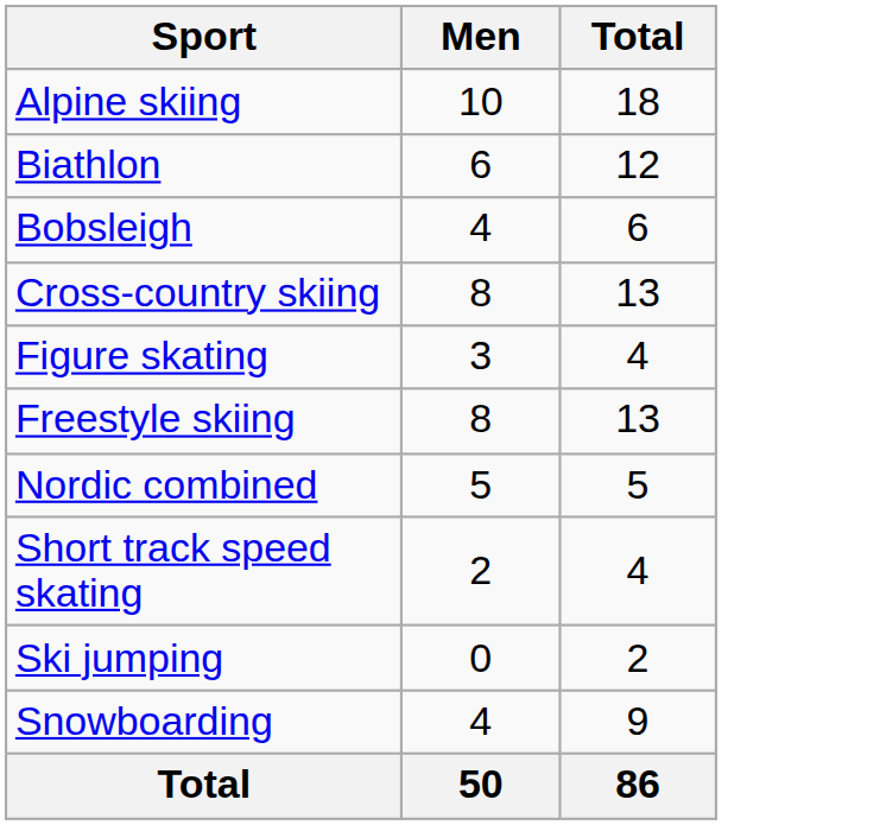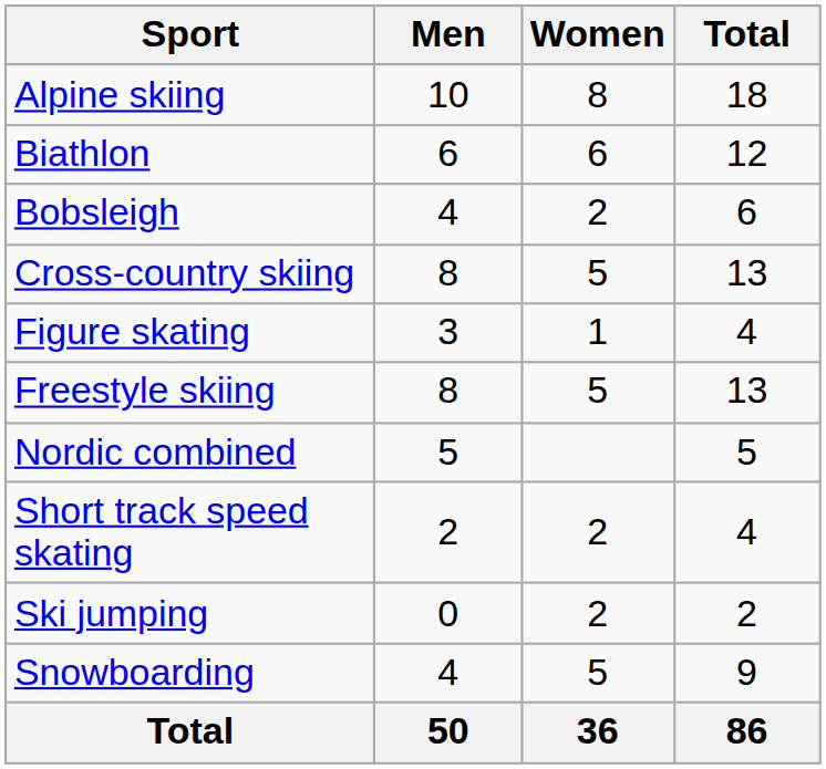+ column: Women | 8 | 6 | 2 | 5 | 1 | 5 | 2 | 2 | 5 | 36
